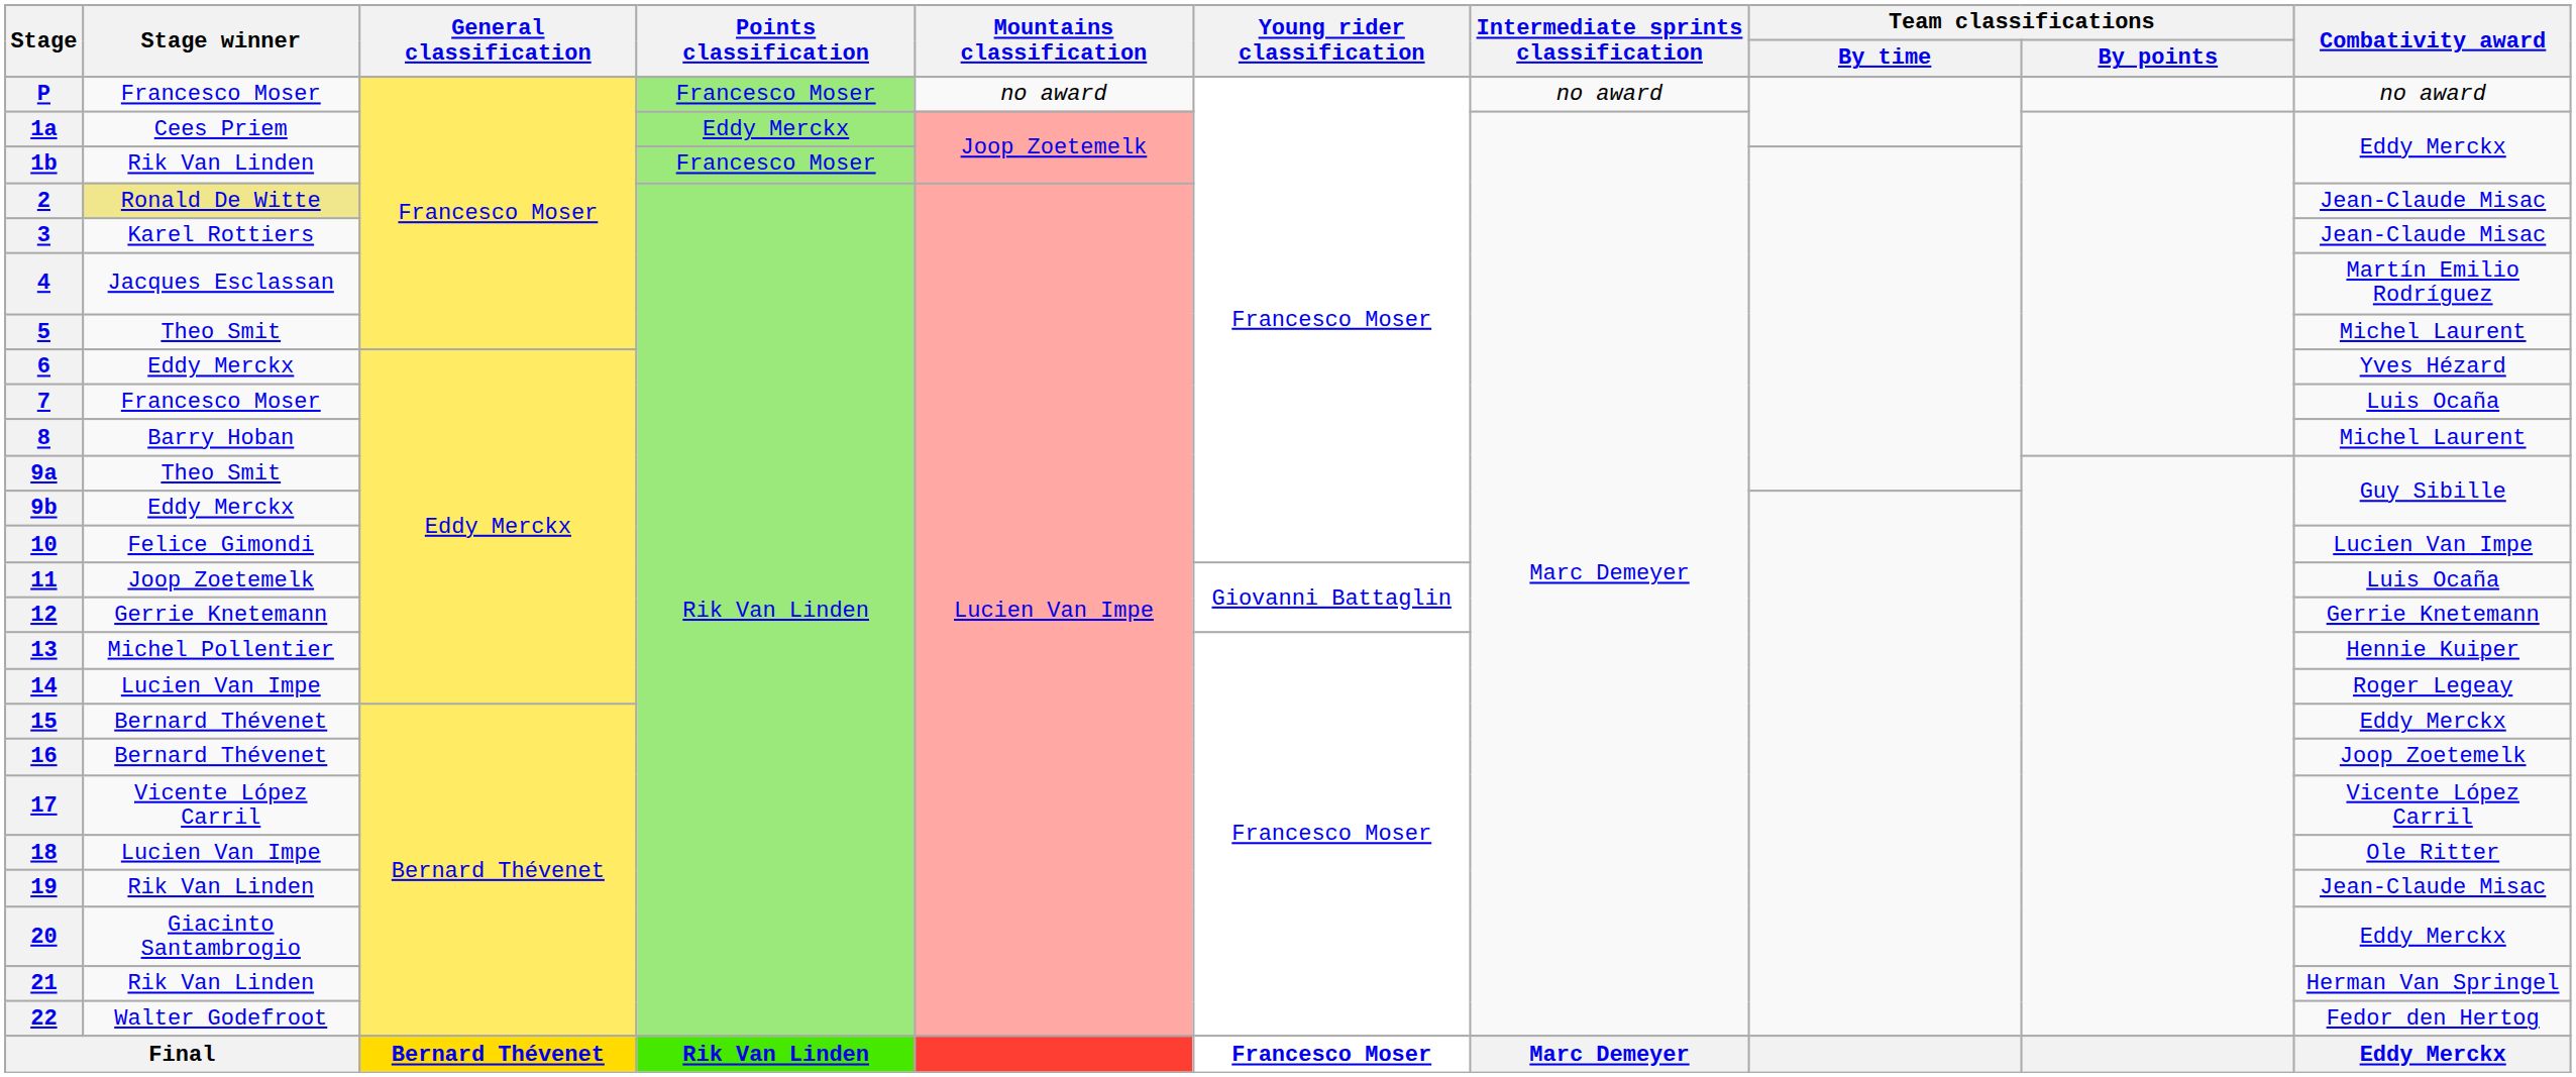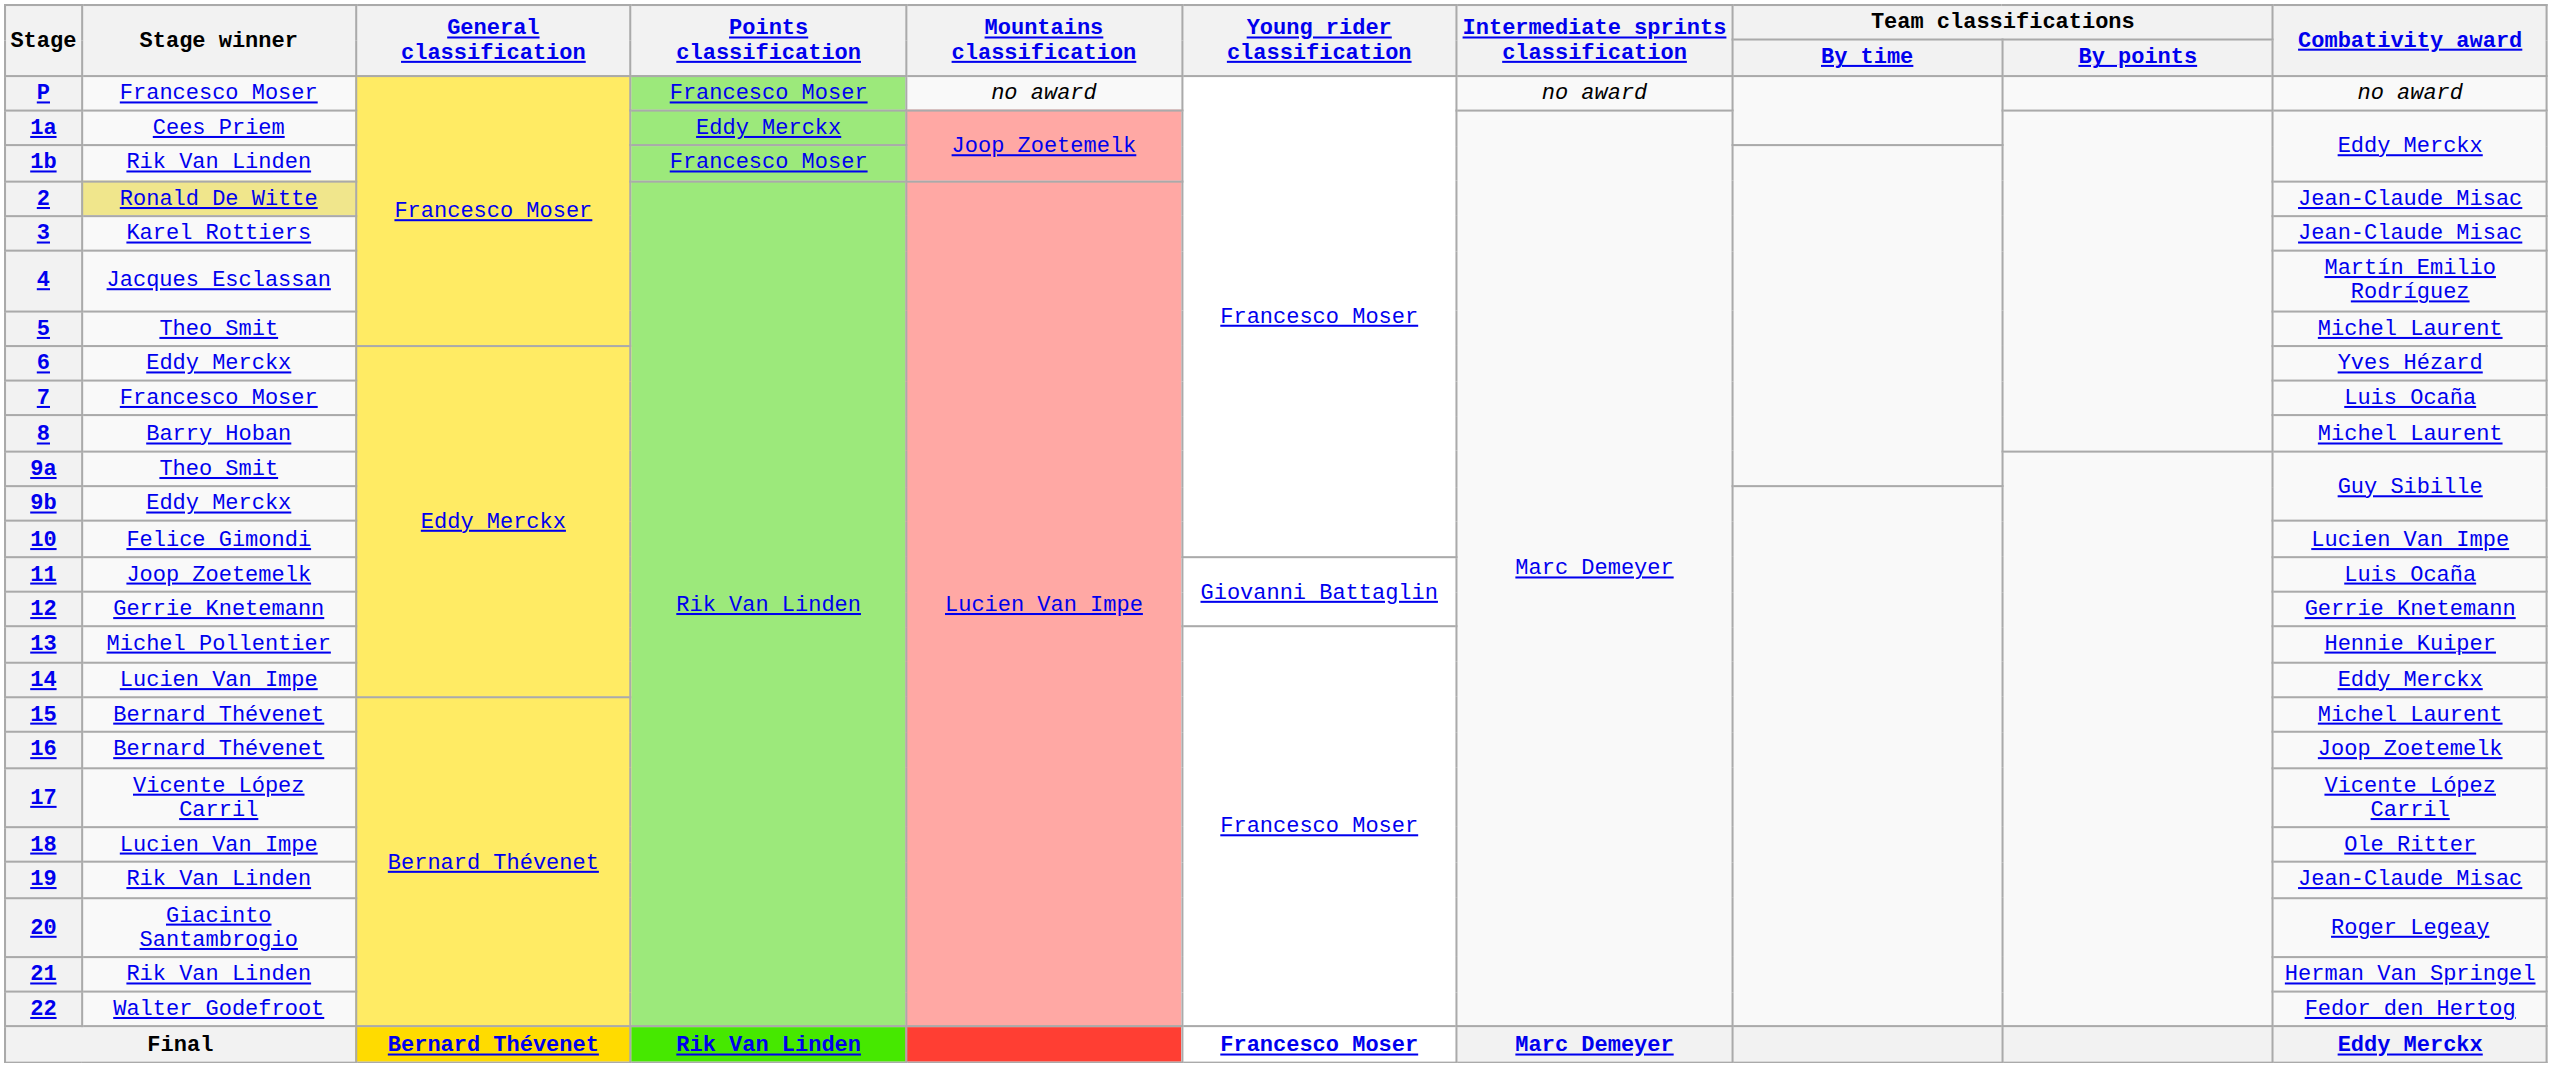14 | Combativity award: Roger Legeay -> Eddy Merckx
15 | Combativity award: Eddy Merckx -> Michel Laurent
20 | Combativity award: Eddy Merckx -> Roger Legeay
